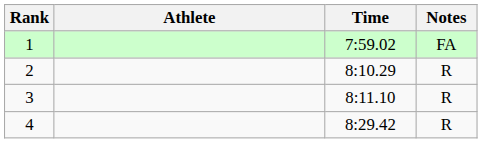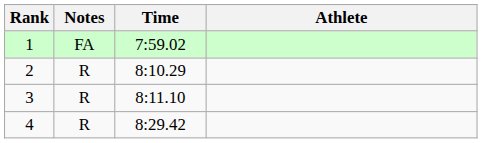columns swapped: Athlete <-> Notes
